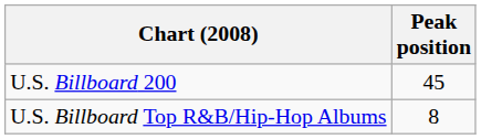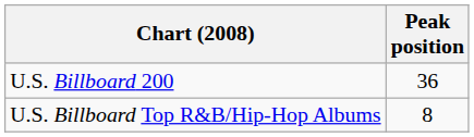U.S. Billboard 200 | Peak position: 45 -> 36
